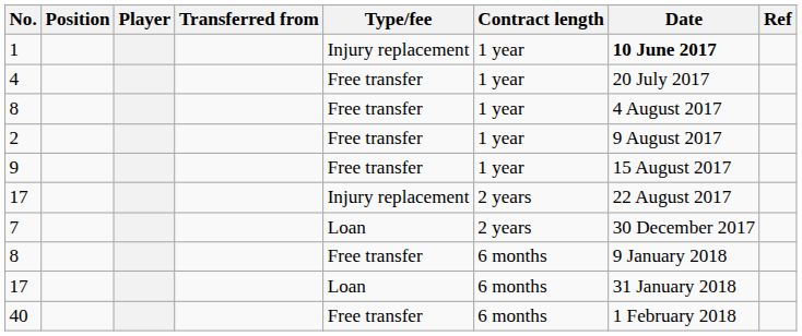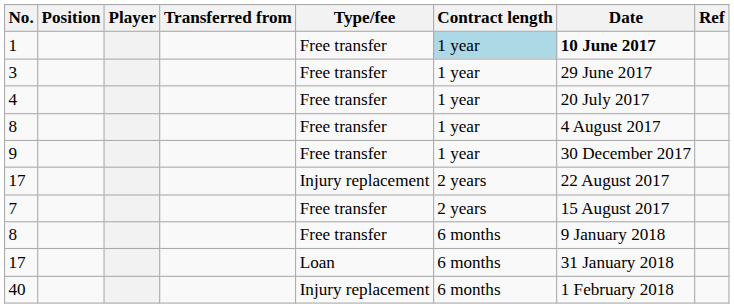1 | Type/fee: Injury replacement -> Free transfer
1 | Contract length: no background -> lightblue background
+ row: 3 | Free transfer | 1 year | 29 June 2017
- row: 2 | Free transfer | 1 year | 9 August 2017
9 | Date: 15 August 2017 -> 30 December 2017
7 | Type/fee: Loan -> Free transfer
7 | Date: 30 December 2017 -> 15 August 2017
40 | Type/fee: Free transfer -> Injury replacement
